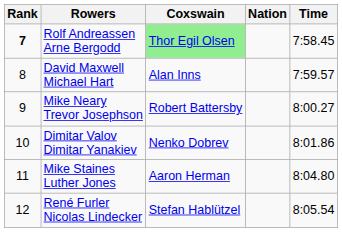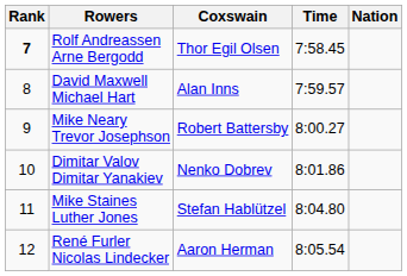columns swapped: Nation <-> Time
Rolf Andreassen Arne Bergodd | Coxswain: lightgreen background -> no background
Mike Staines Luther Jones | Coxswain: Aaron Herman -> Stefan Hablützel
René Furler Nicolas Lindecker | Coxswain: Stefan Hablützel -> Aaron Herman
